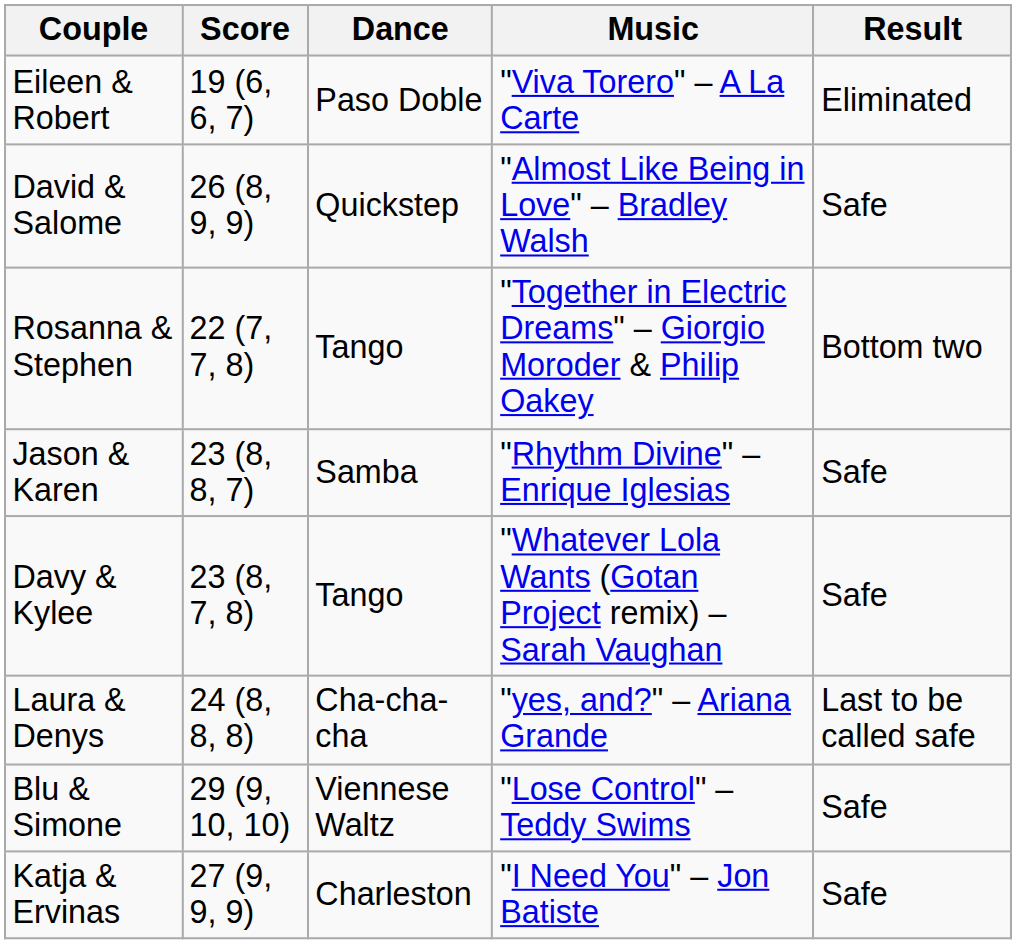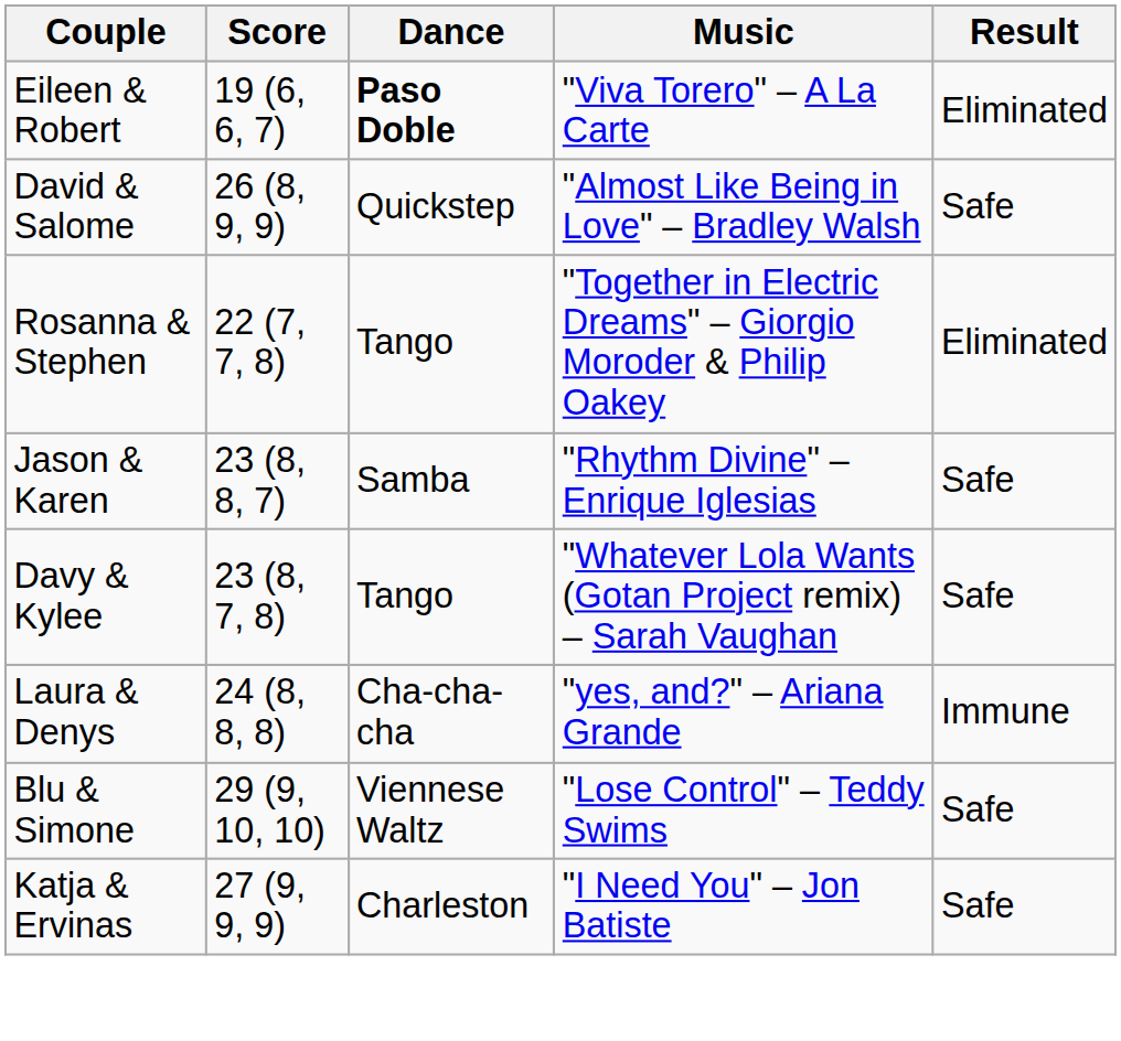Eileen & Robert | Dance: normal -> bold
Rosanna & Stephen | Result: Bottom two -> Eliminated
Laura & Denys | Result: Last to be called safe -> Immune
